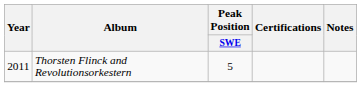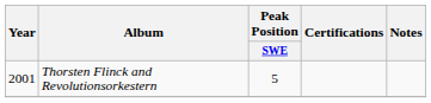Thorsten Flinck and Revolutionsorkestern | Year: 2011 -> 2001
